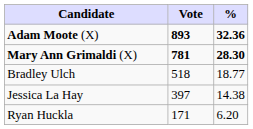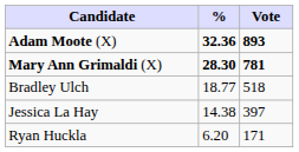columns swapped: Vote <-> %
